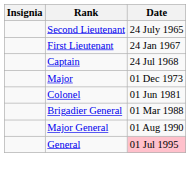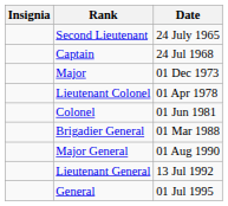- row: First Lieutenant | 24 Jan 1967
+ row: Lieutenant Colonel | 01 Apr 1978
+ row: Lieutenant General | 13 Jul 1992
General | Date: pink background -> no background
